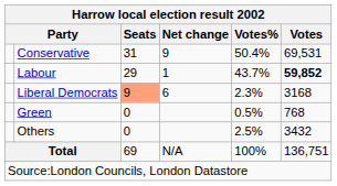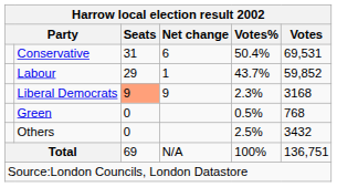Conservative | Net change: 9 -> 6
Labour | Votes: bold -> normal
Liberal Democrats | Net change: 6 -> 9
